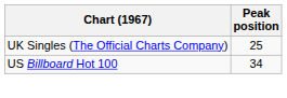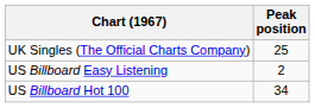+ row: US Billboard Easy Listening | 2
